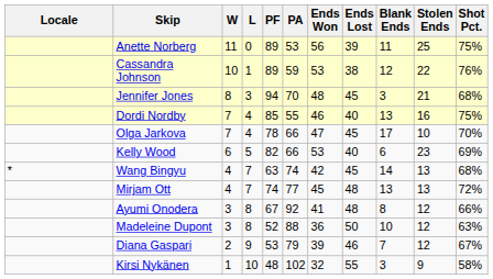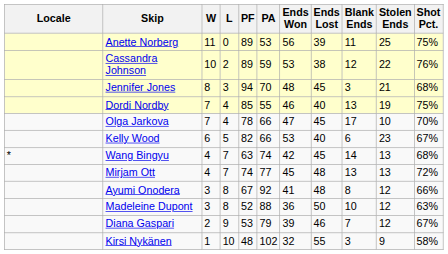Cassandra Johnson | L: 1 -> 2
Dordi Nordby | Stolen Ends: 16 -> 19
Kelly Wood | Shot Pct.: 69% -> 67%
